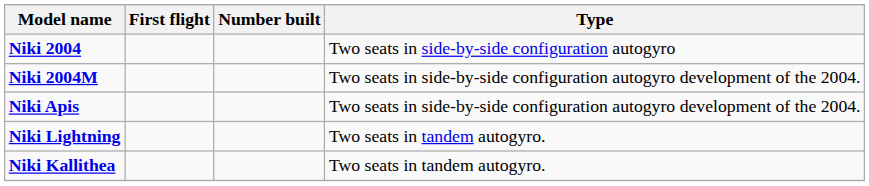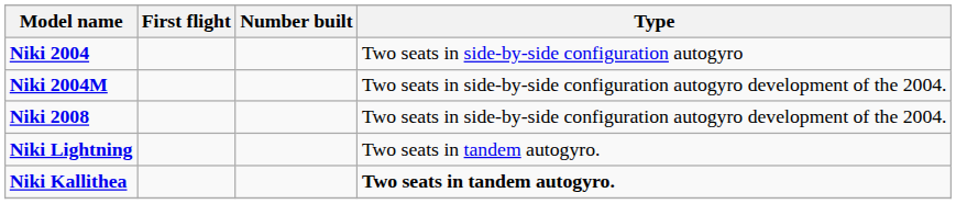- row: Niki Apis | Two seats in side-by-side configuration autogyro development of the 2004.
+ row: Niki 2008 | Two seats in side-by-side configuration autogyro development of the 2004.
Niki Kallithea | Type: normal -> bold
